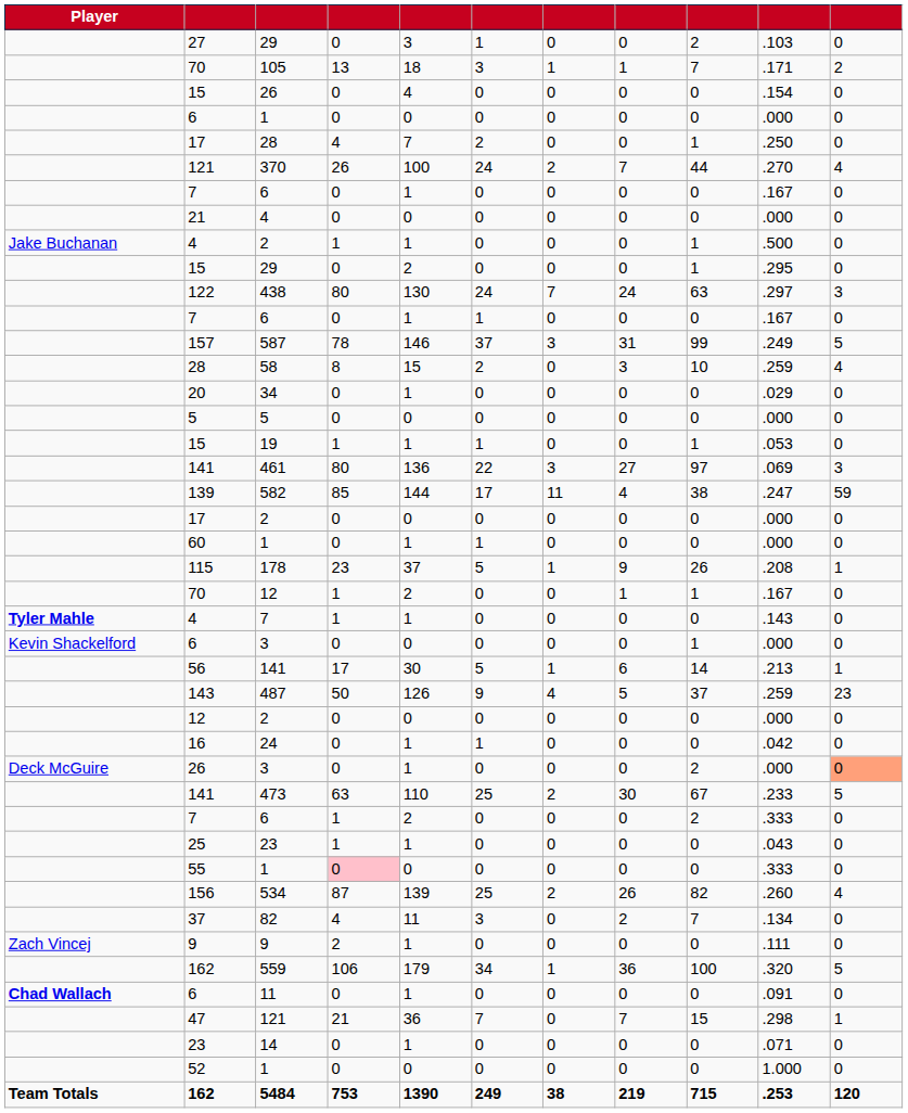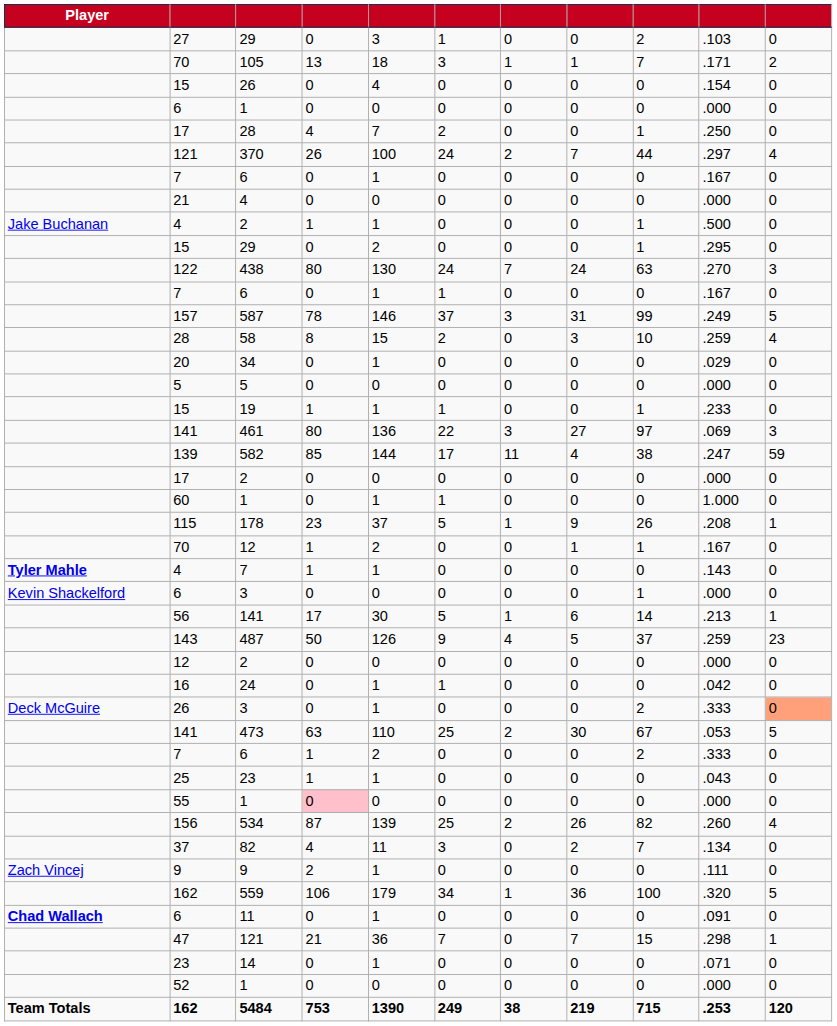370 | column 10: .270 -> .297
438 | column 10: .297 -> .270
19 | column 10: .053 -> .233
60 / 1 | column 10: .000 -> 1.000
26 / 3 | column 10: .000 -> .333
473 | column 10: .233 -> .053
55 / 1 | column 10: .333 -> .000
52 / 1 | column 10: 1.000 -> .000
